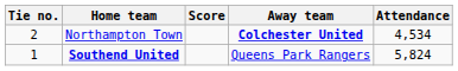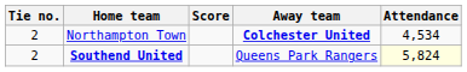Southend United | Tie no.: 1 -> 2
Southend United | Attendance: no background -> lightyellow background
